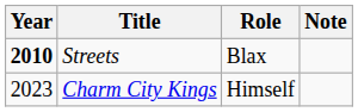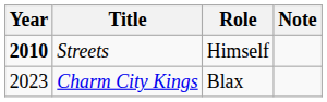Streets | Role: Blax -> Himself
Charm City Kings | Role: Himself -> Blax
